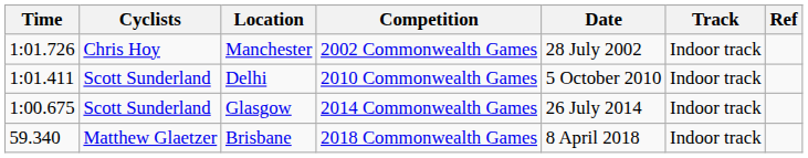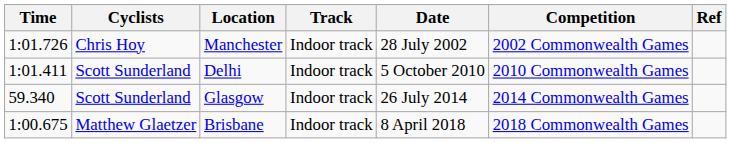columns swapped: Track <-> Competition
Glasgow | Time: 1:00.675 -> 59.340
Brisbane | Time: 59.340 -> 1:00.675
